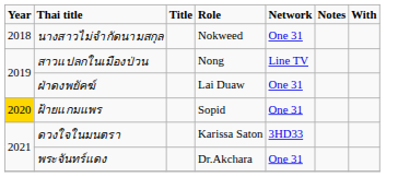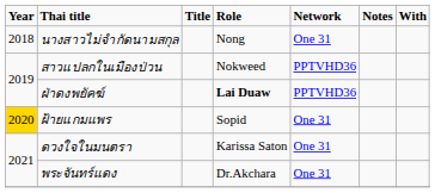นางสาวไม่จำกัดนามสกุล | Role: Nokweed -> Nong
สาวแปลกในเมืองป่วน | Role: Nong -> Nokweed
สาวแปลกในเมืองป่วน | Network: Line TV -> PPTVHD36
ฝ่าดงพยัคฆ์ | Role: normal -> bold
ฝ่าดงพยัคฆ์ | Network: One 31 -> PPTVHD36
ดวงใจในมนตรา | Network: 3HD33 -> One 31
